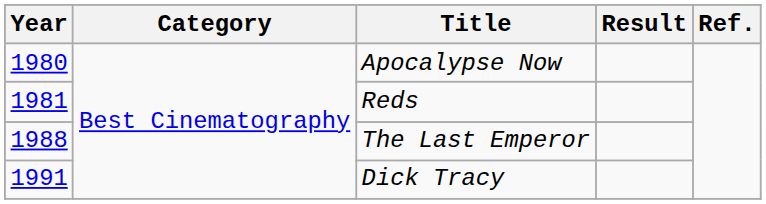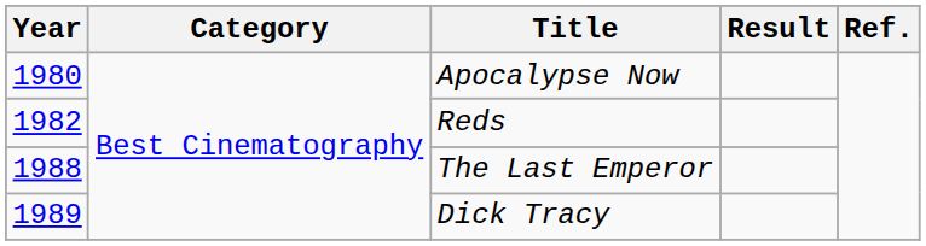Reds | Year: 1981 -> 1982
Dick Tracy | Year: 1991 -> 1989
